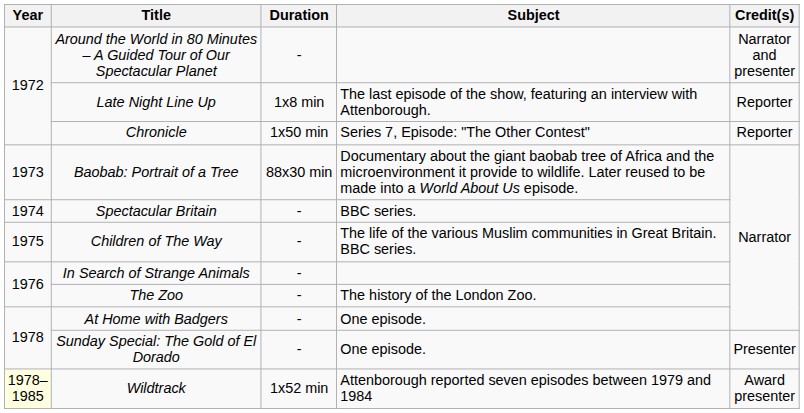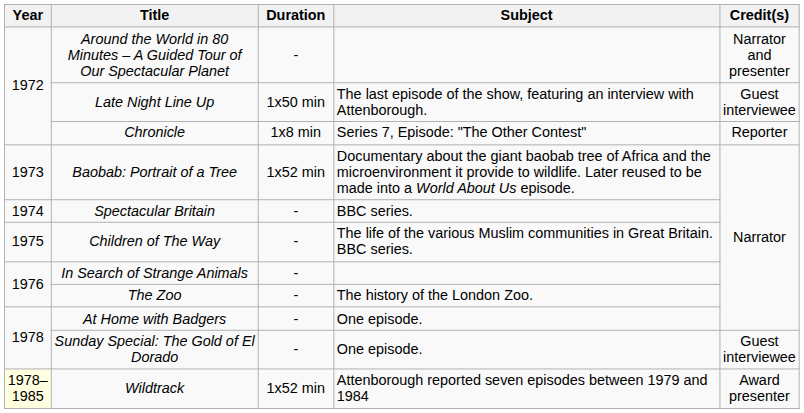Late Night Line Up | Duration: 1x8 min -> 1x50 min
Late Night Line Up | Credit(s): Reporter -> Guest interviewee
Chronicle | Duration: 1x50 min -> 1x8 min
Baobab: Portrait of a Tree | Duration: 88x30 min -> 1x52 min
Sunday Special: The Gold of El Dorado | Credit(s): Presenter -> Guest interviewee
